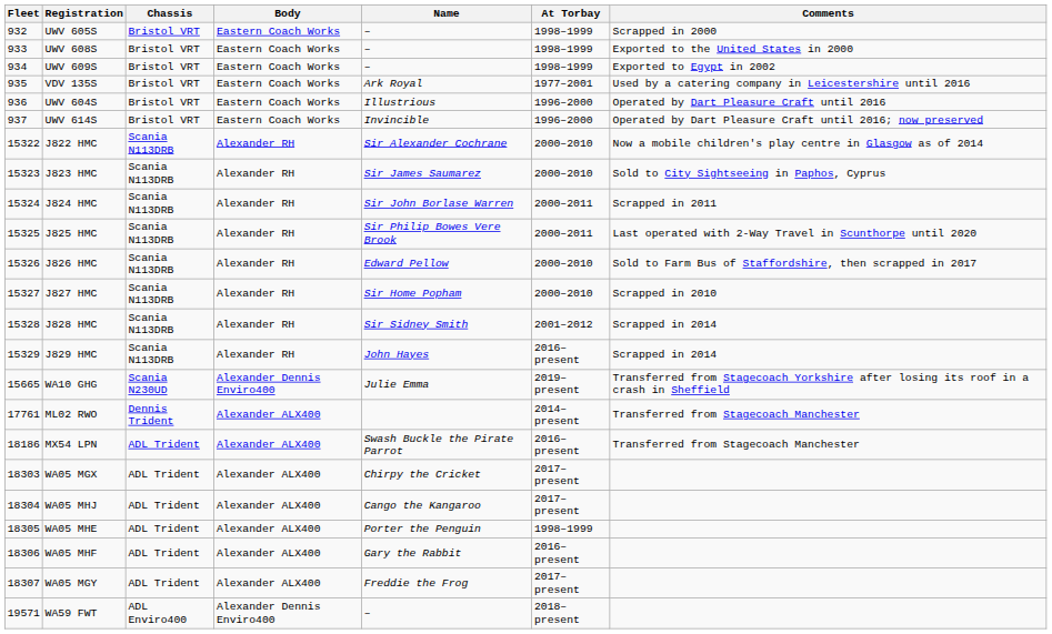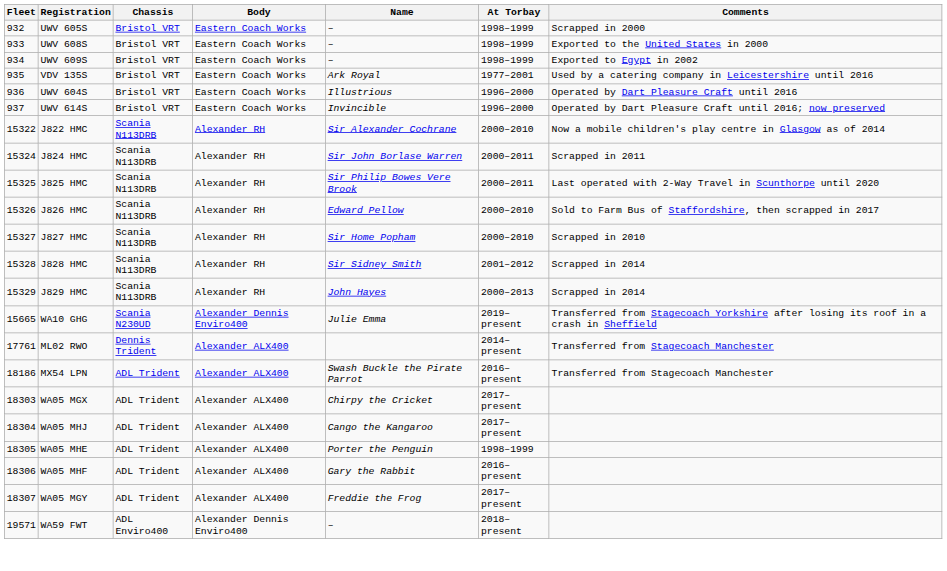- row: 15323 | J823 HMC | Scania N113DRB | Alexander RH | Sir James Saumarez | 2000–2010 | Sold to City Sightseeing in Paphos, Cyprus
J829 HMC | At Torbay: 2016–present -> 2000–2013
